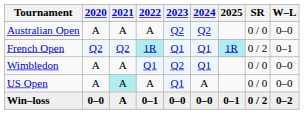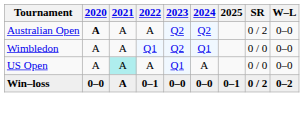Australian Open | 2020: normal -> bold
Australian Open | SR: 0 / 0 -> 0 / 2
- row: French Open | Q2 | Q2 | 1R | Q1 | Q1 | 1R | 0 / 2 | 0–1
